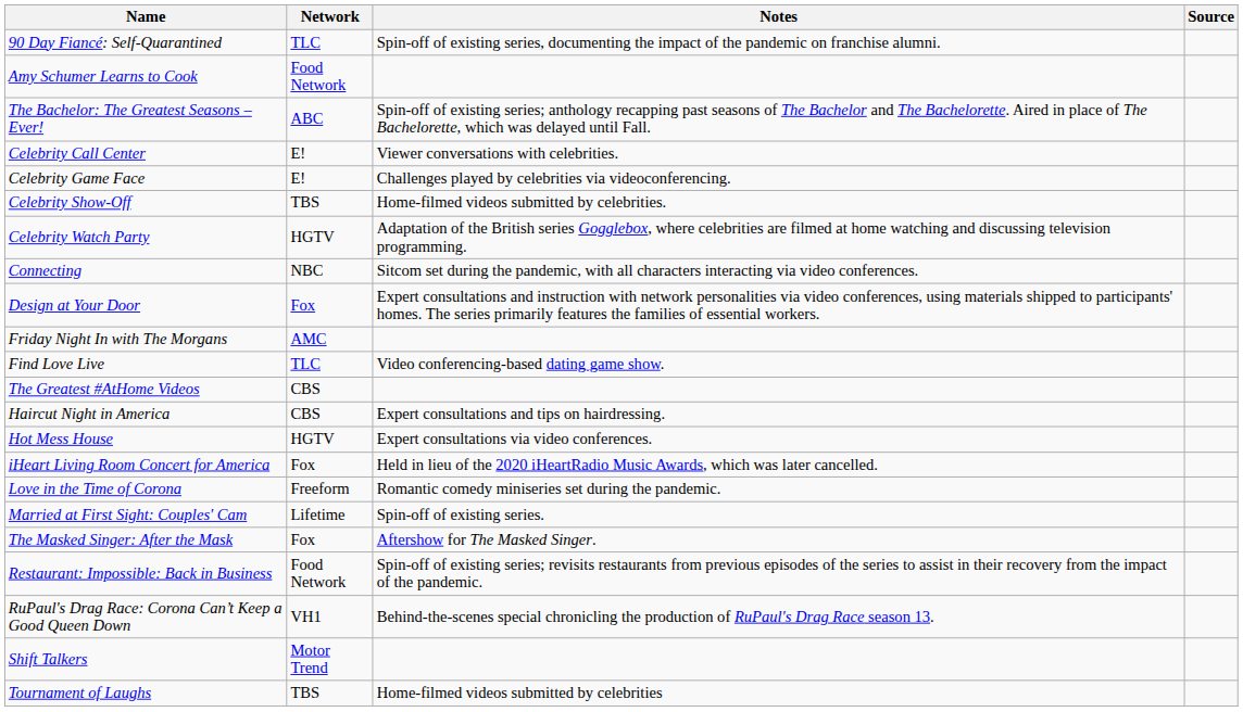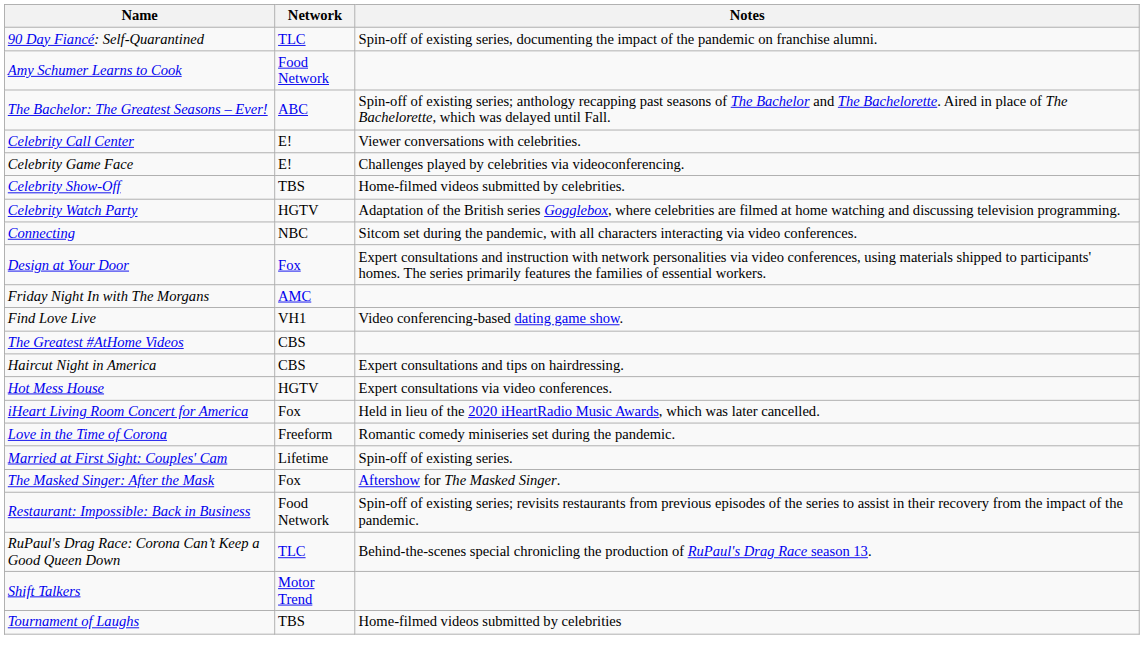- column: Source
Find Love Live | Network: TLC -> VH1
RuPaul's Drag Race: Corona Can’t Keep a Good Queen Down | Network: VH1 -> TLC
